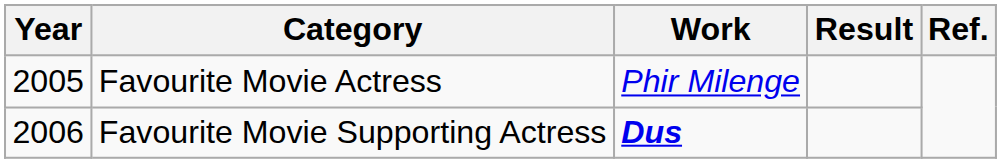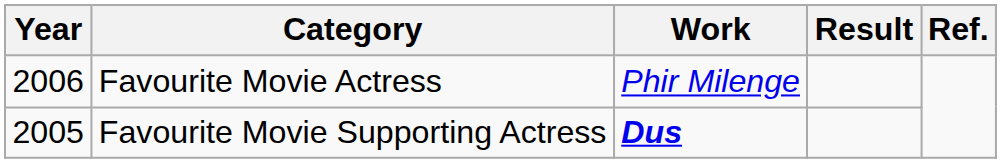Favourite Movie Actress | Year: 2005 -> 2006
Favourite Movie Supporting Actress | Year: 2006 -> 2005
